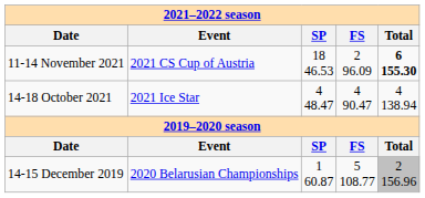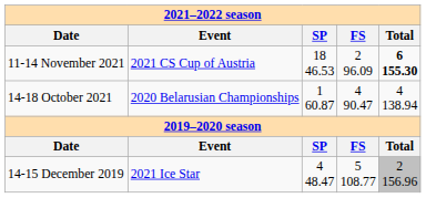14-18 October 2021 | column 2: 2021 Ice Star -> 2020 Belarusian Championships
14-18 October 2021 | column 3: 4 48.47 -> 1 60.87
14-15 December 2019 | column 2: 2020 Belarusian Championships -> 2021 Ice Star
14-15 December 2019 | column 3: 1 60.87 -> 4 48.47
